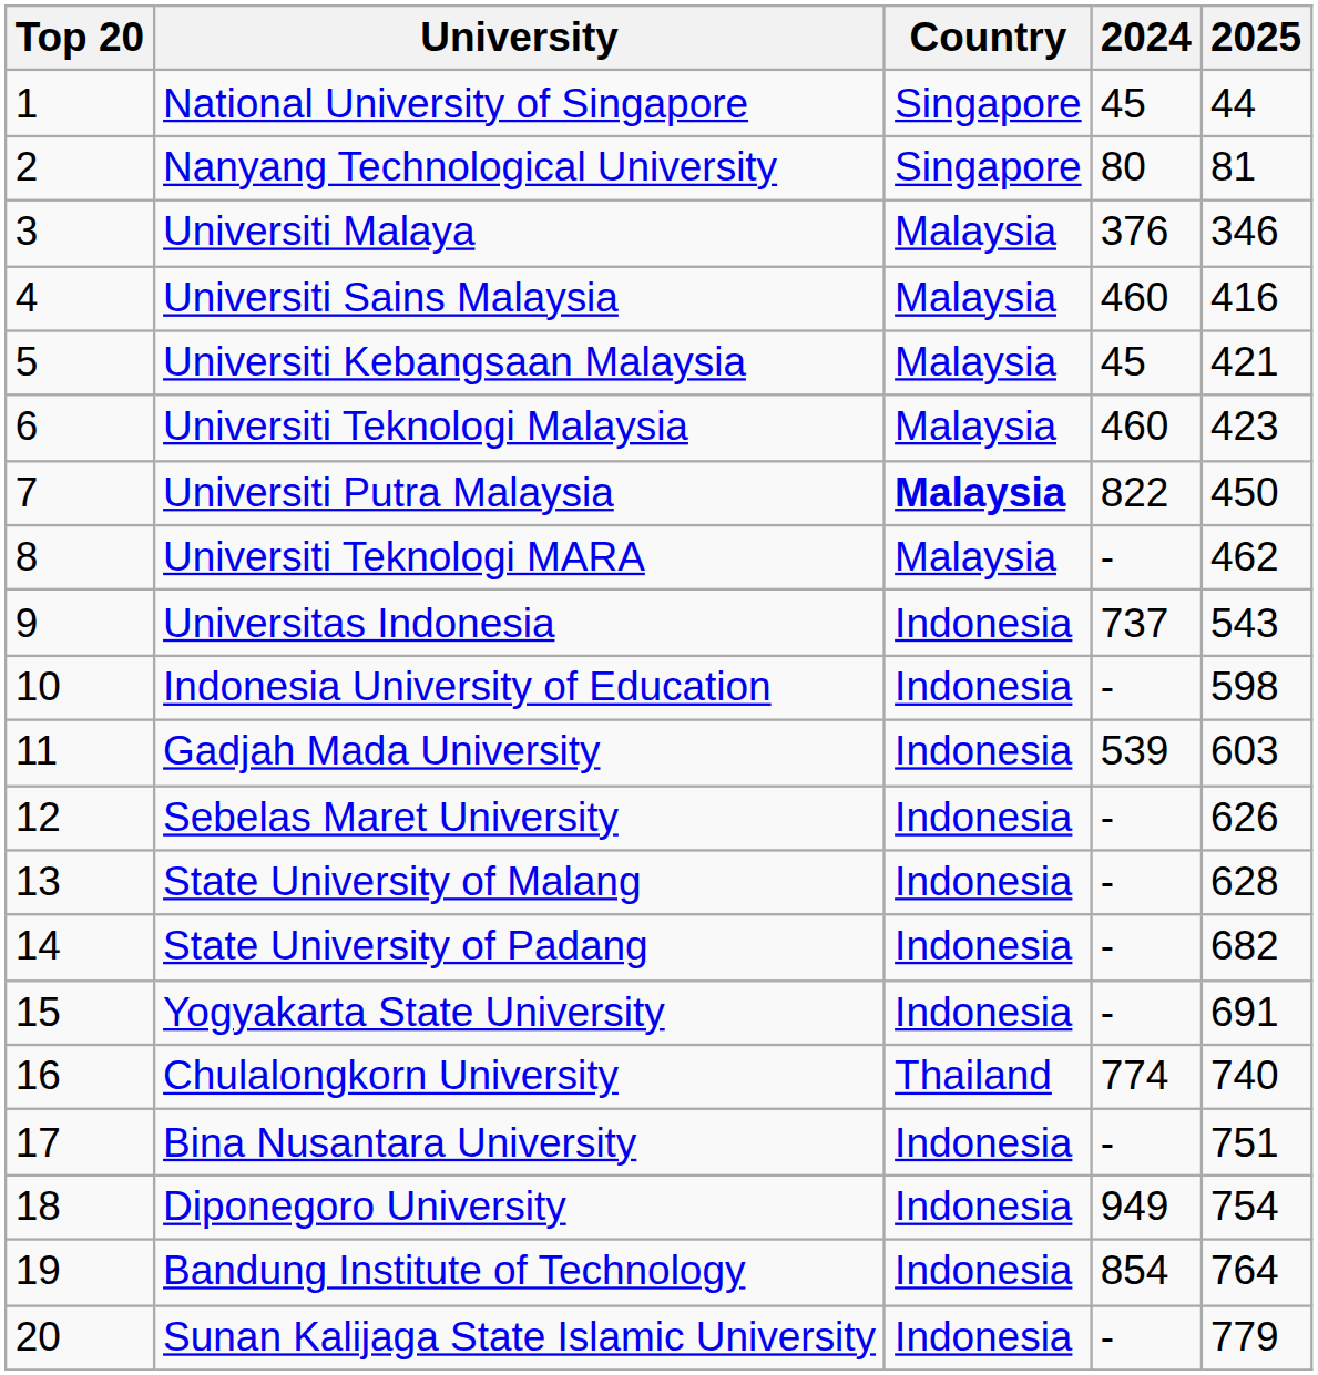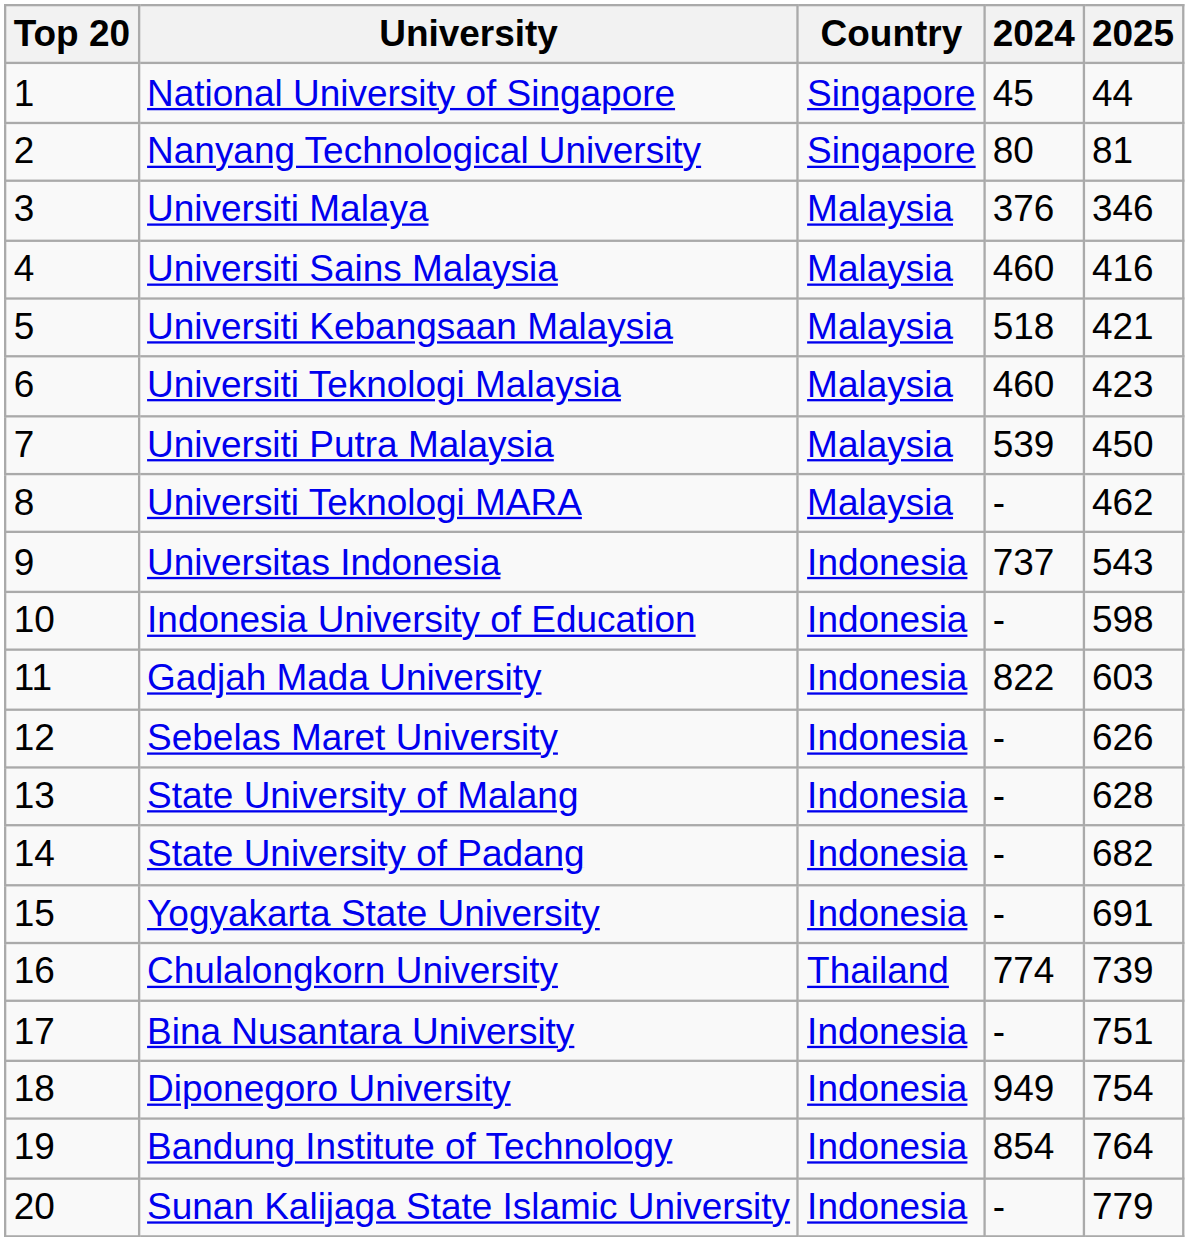Universiti Kebangsaan Malaysia | 2024: 45 -> 518
Universiti Putra Malaysia | Country: bold -> normal
Universiti Putra Malaysia | 2024: 822 -> 539
Gadjah Mada University | 2024: 539 -> 822
Chulalongkorn University | 2025: 740 -> 739
